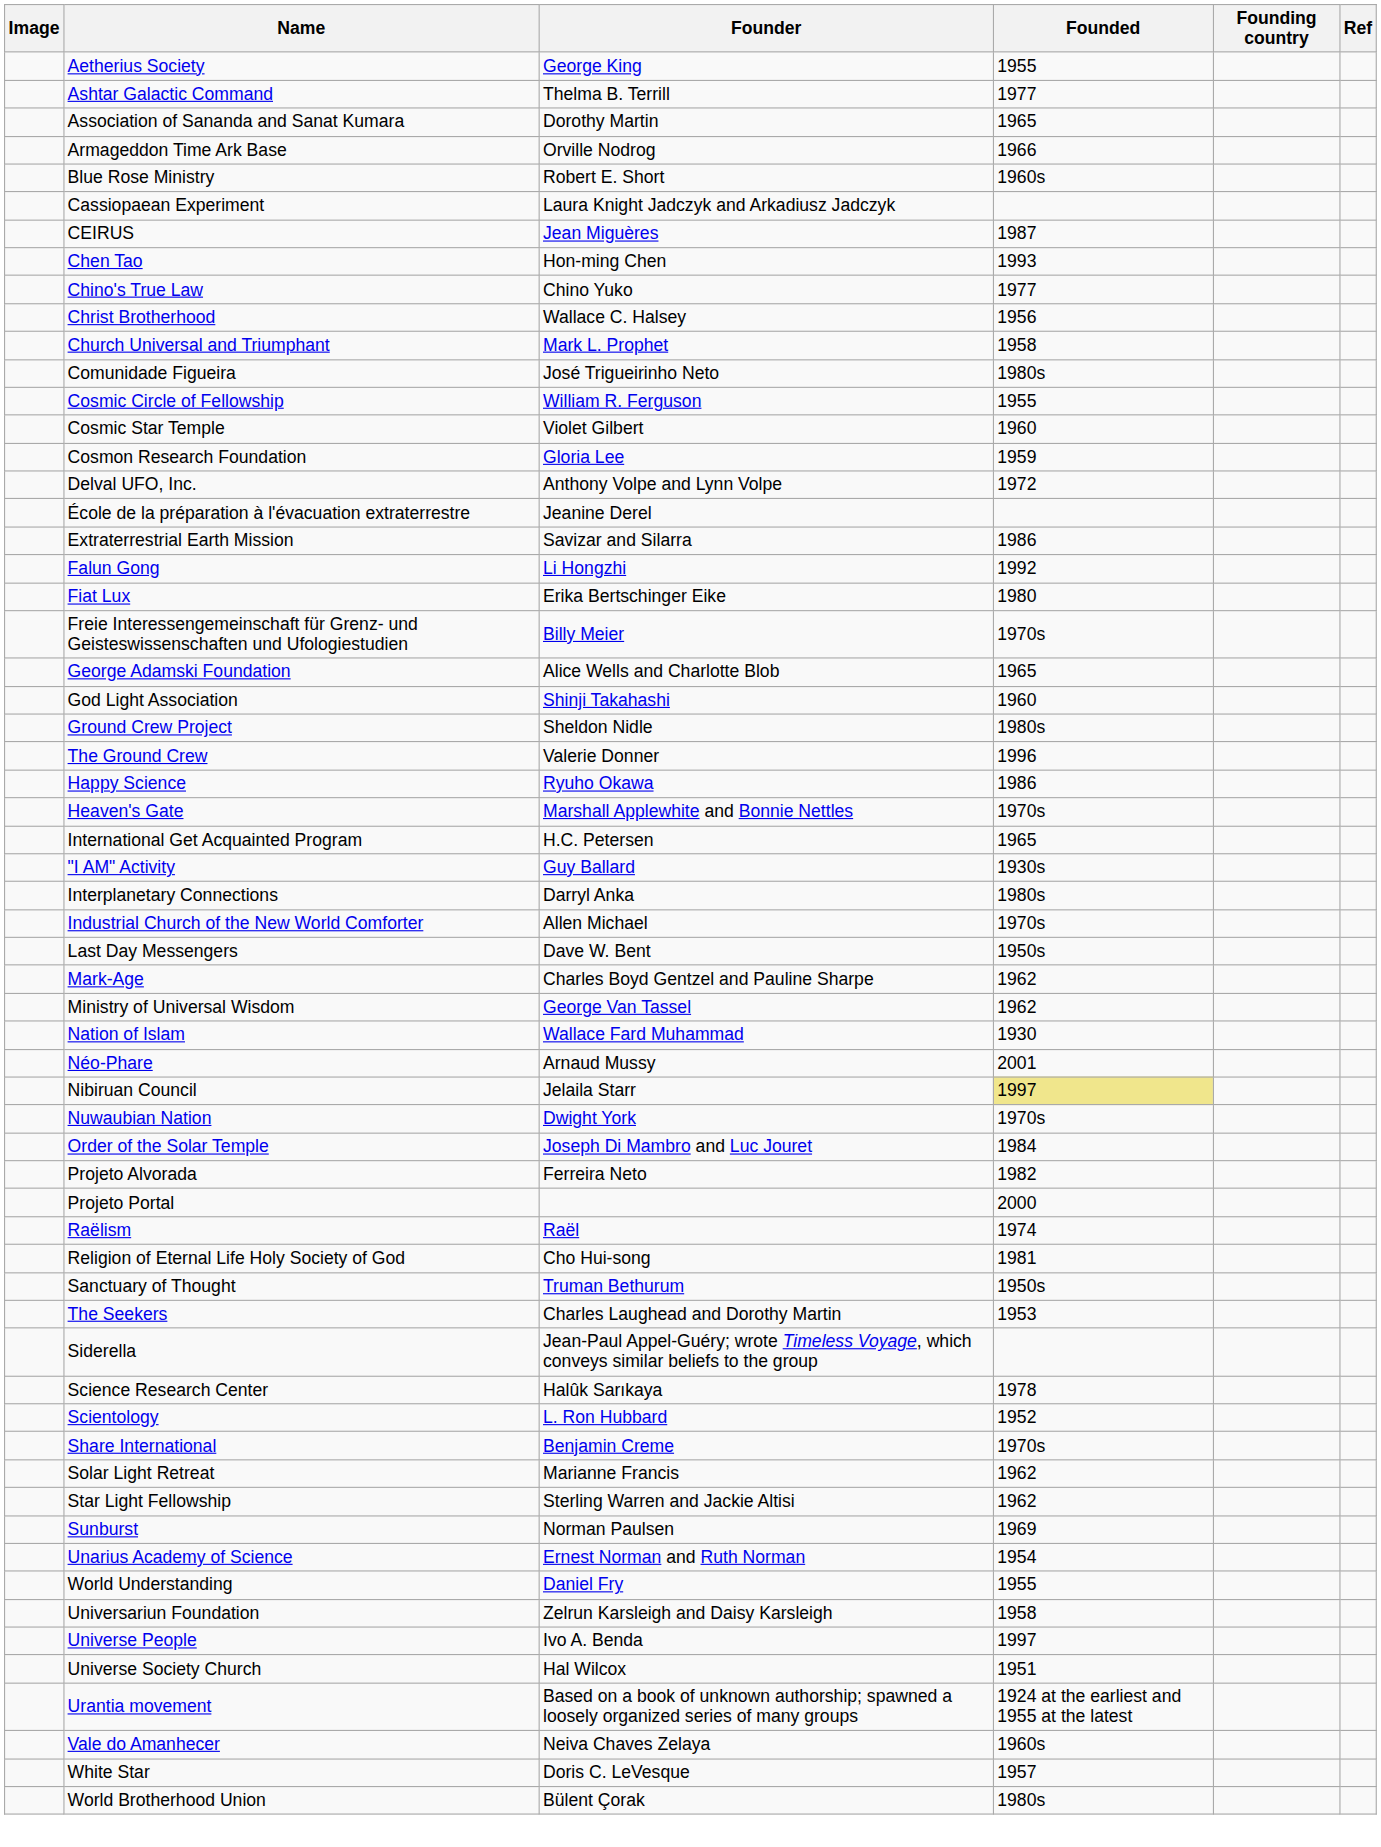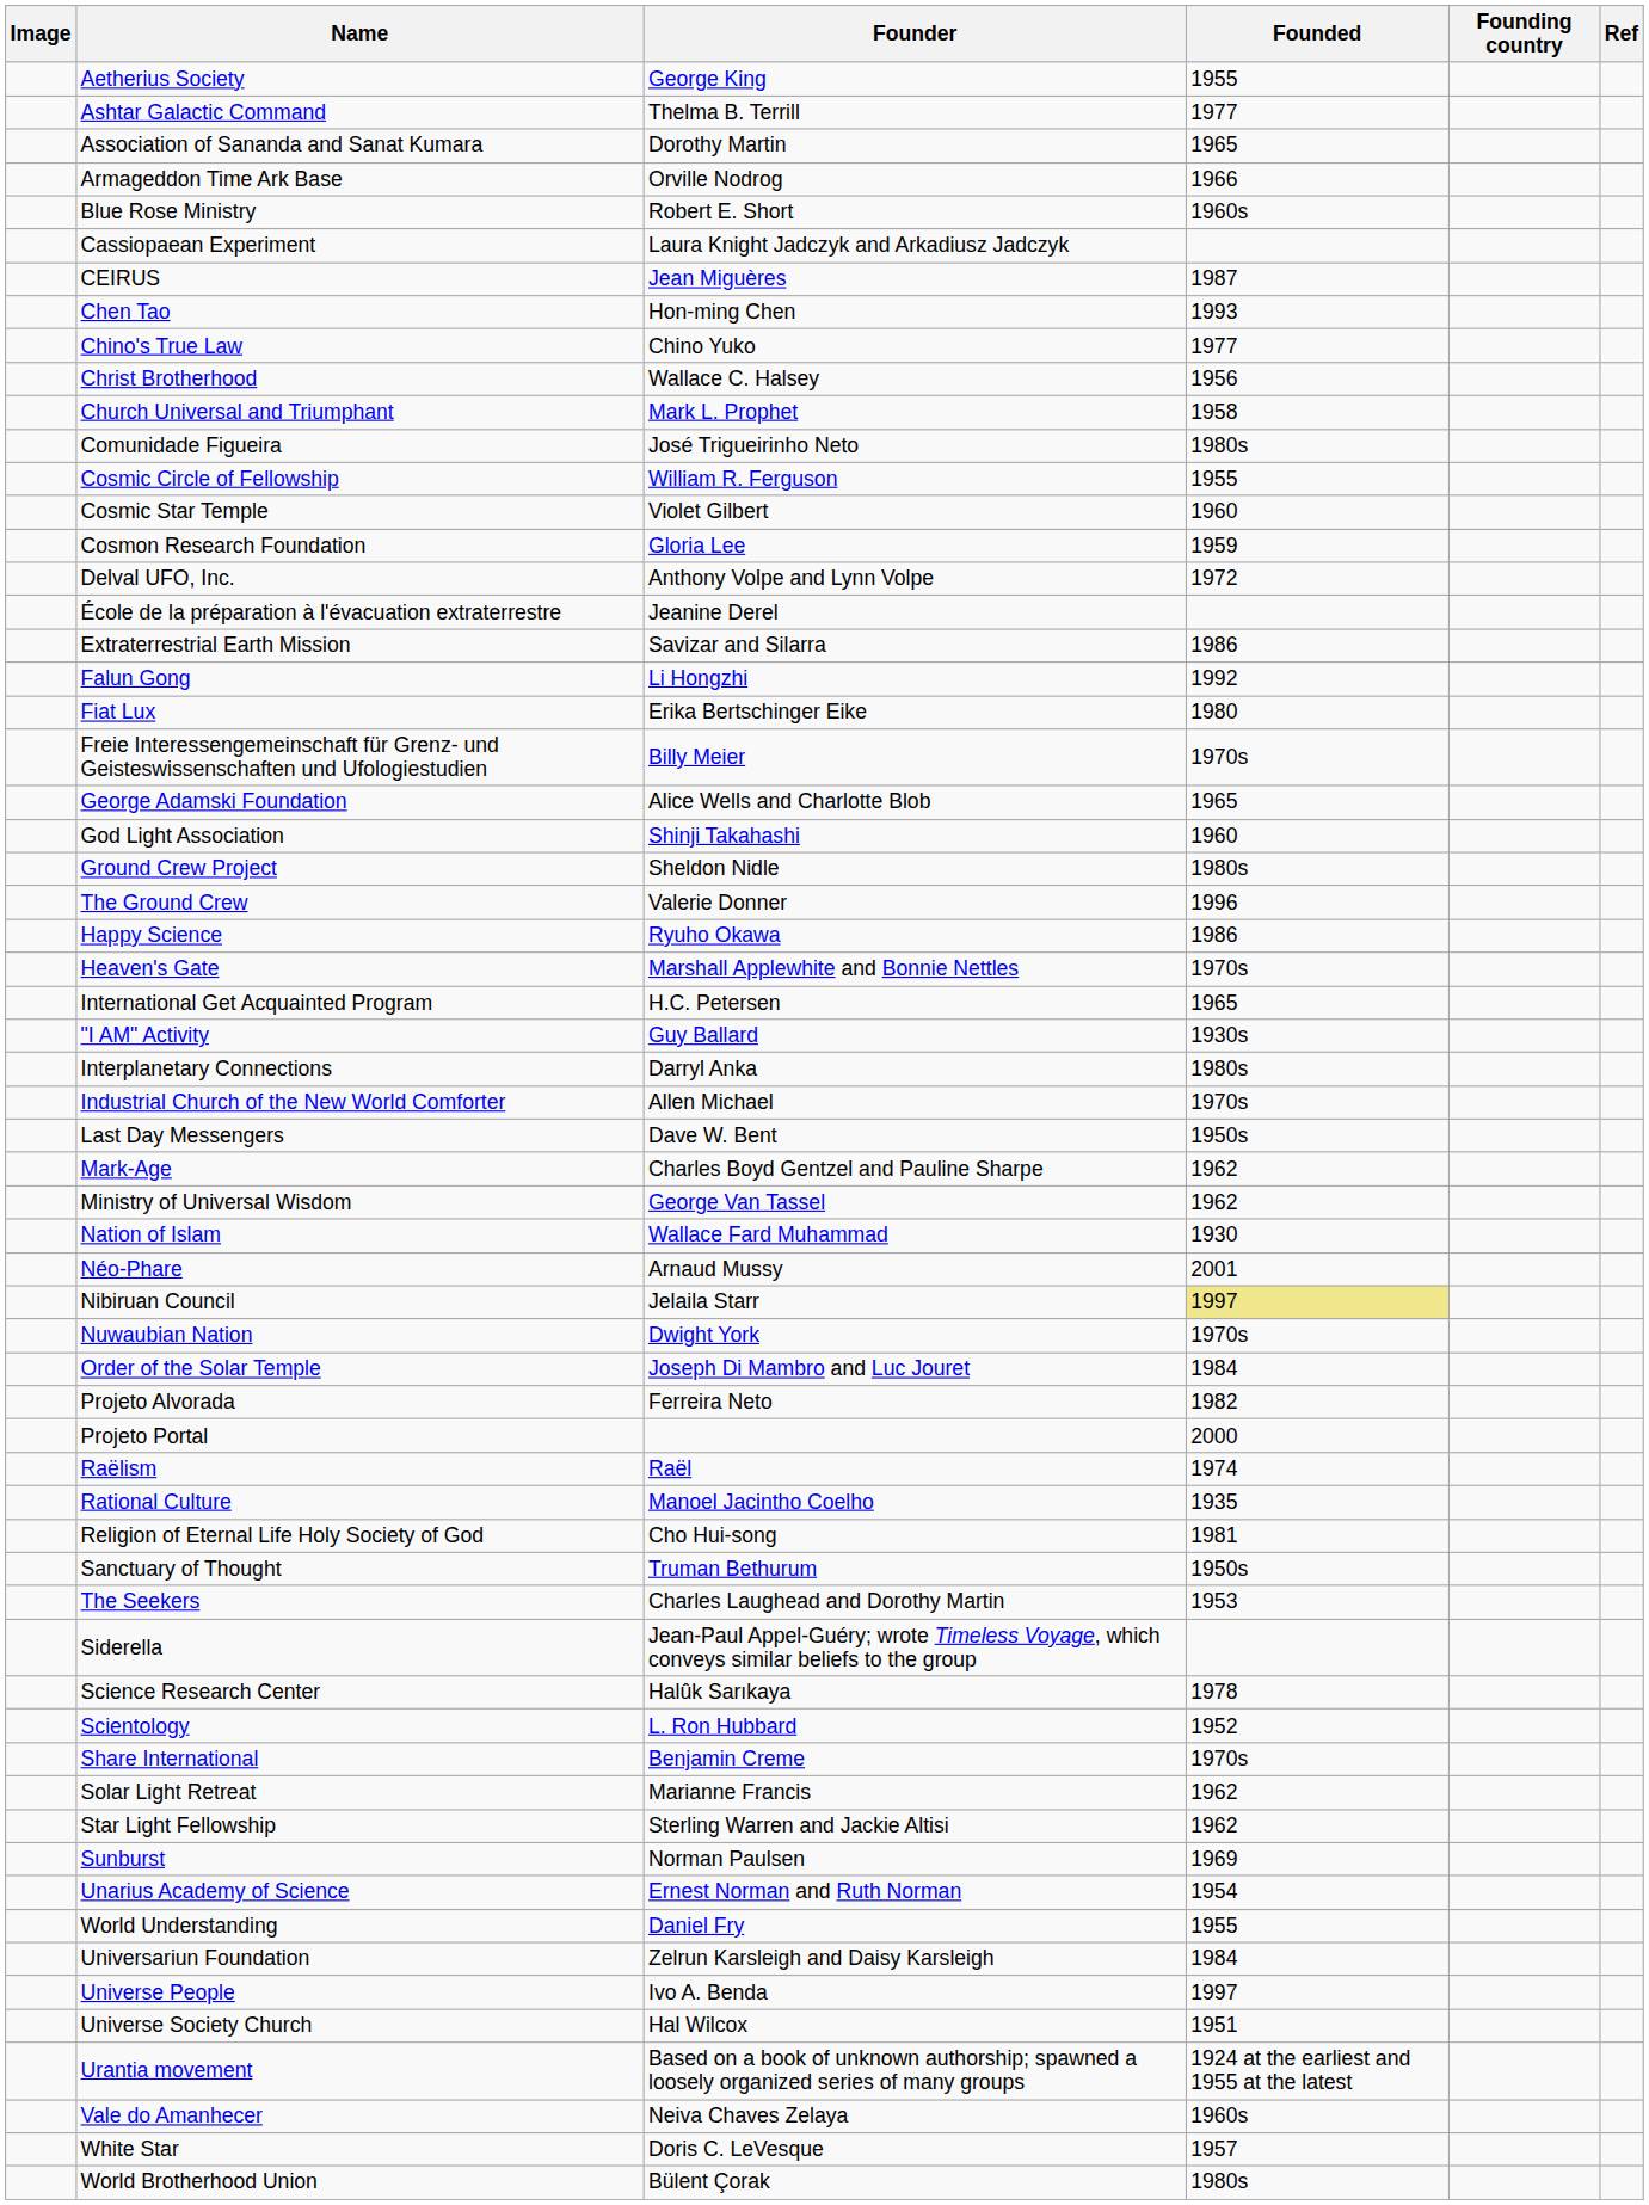+ row: Rational Culture | Manoel Jacintho Coelho | 1935
Universariun Foundation | Founded: 1958 -> 1984
